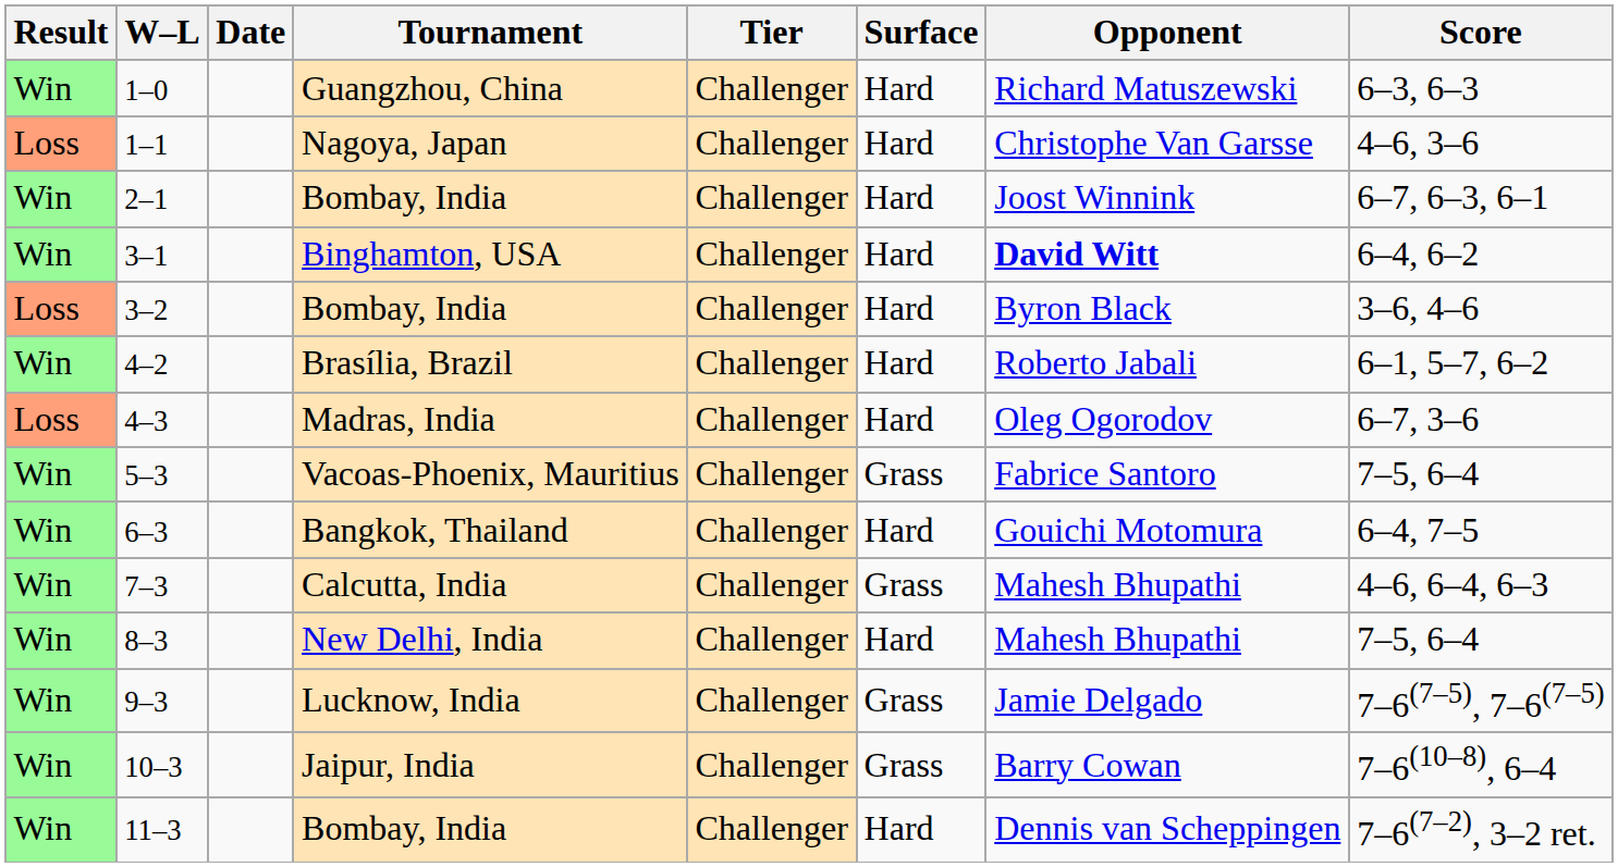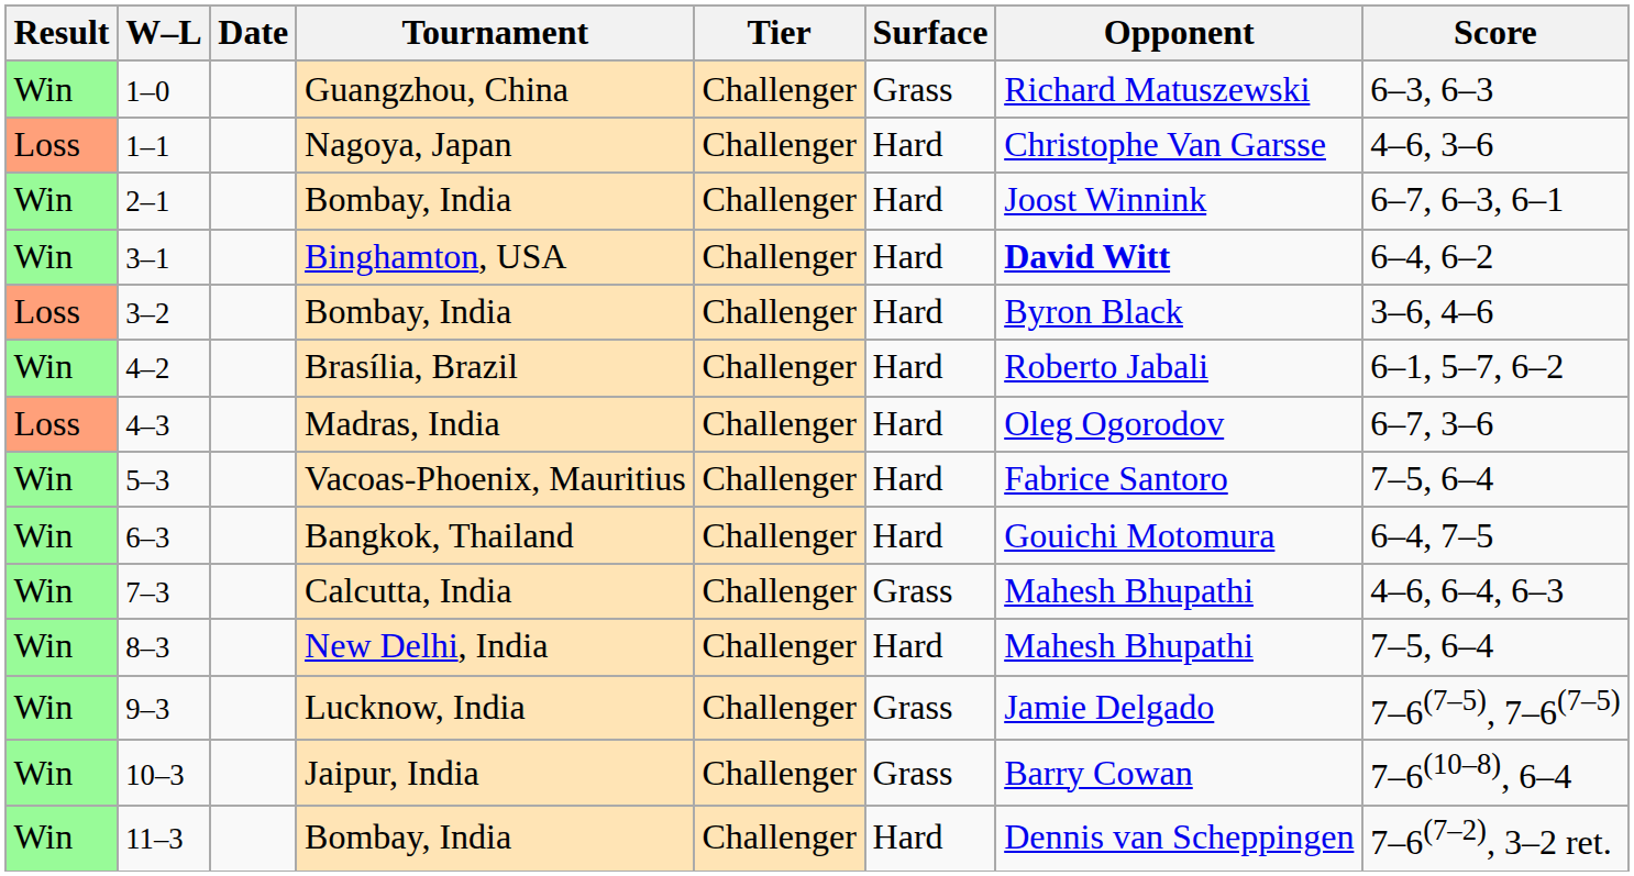1–0 | Surface: Hard -> Grass
5–3 | Surface: Grass -> Hard
